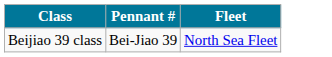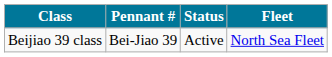+ column: Status | Active
